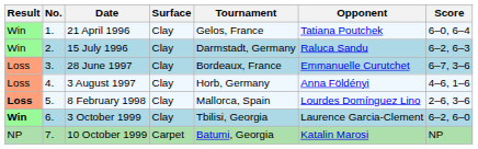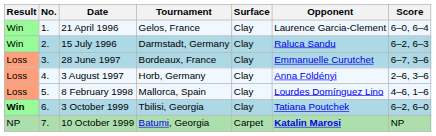columns swapped: Tournament <-> Surface
21 April 1996 | Opponent: Tatiana Poutchek -> Laurence Garcia-Clement
3 August 1997 | Score: 4–6, 1–6 -> 2–6, 3–6
8 February 1998 | Result: bold -> normal
8 February 1998 | Score: 2–6, 3–6 -> 4–6, 1–6
3 October 1999 | Opponent: Laurence Garcia-Clement -> Tatiana Poutchek
10 October 1999 | Opponent: normal -> bold
